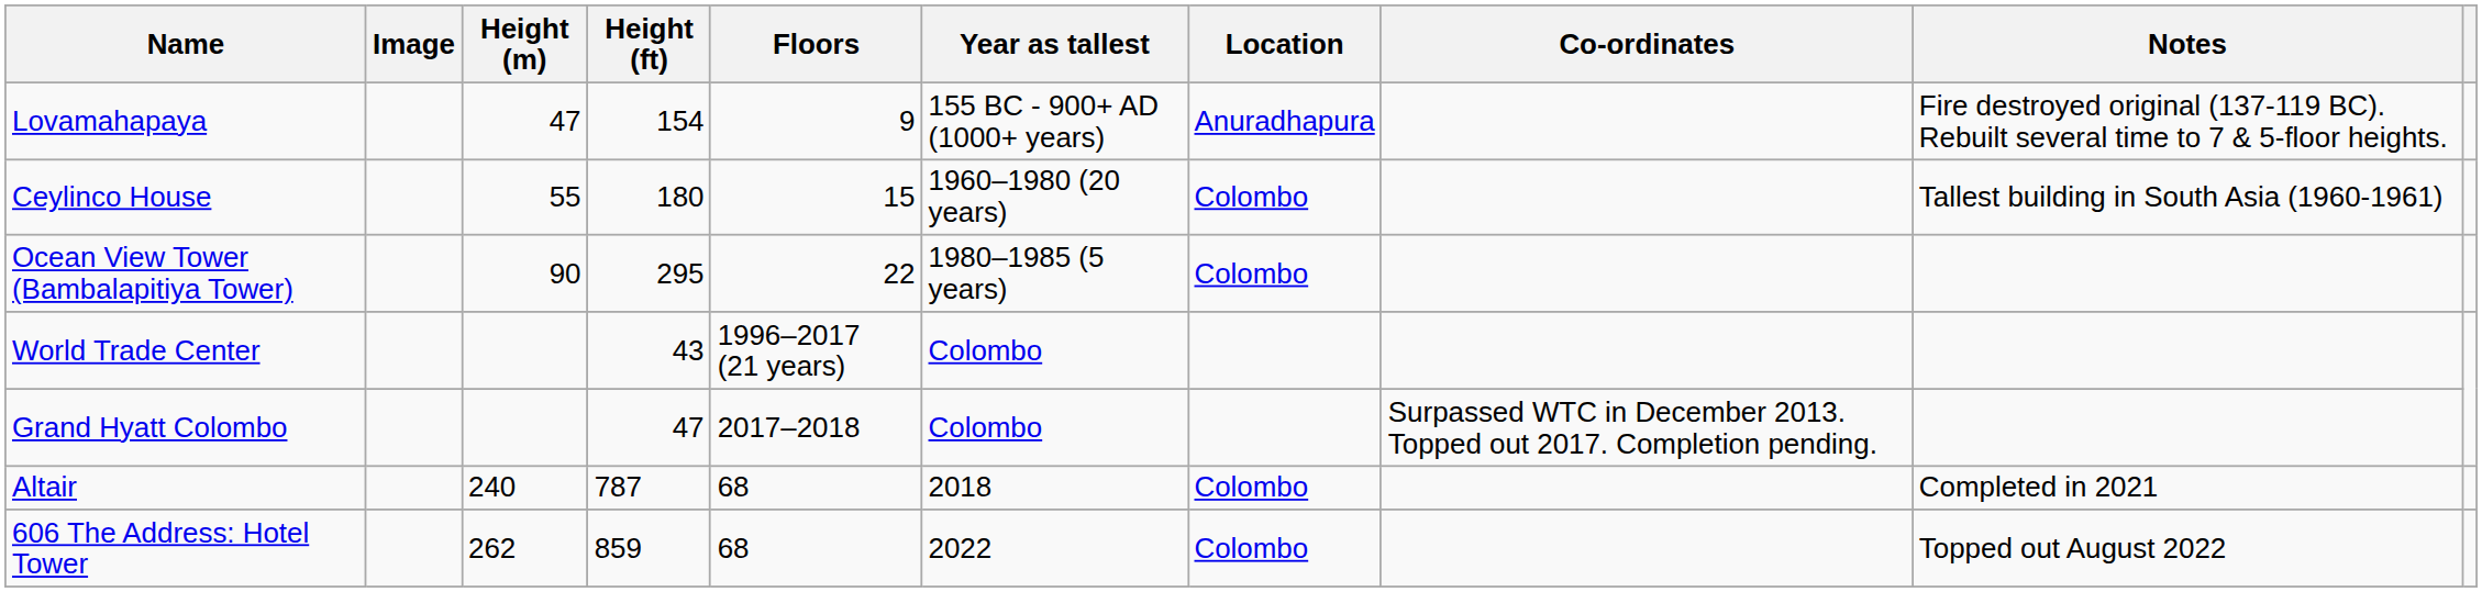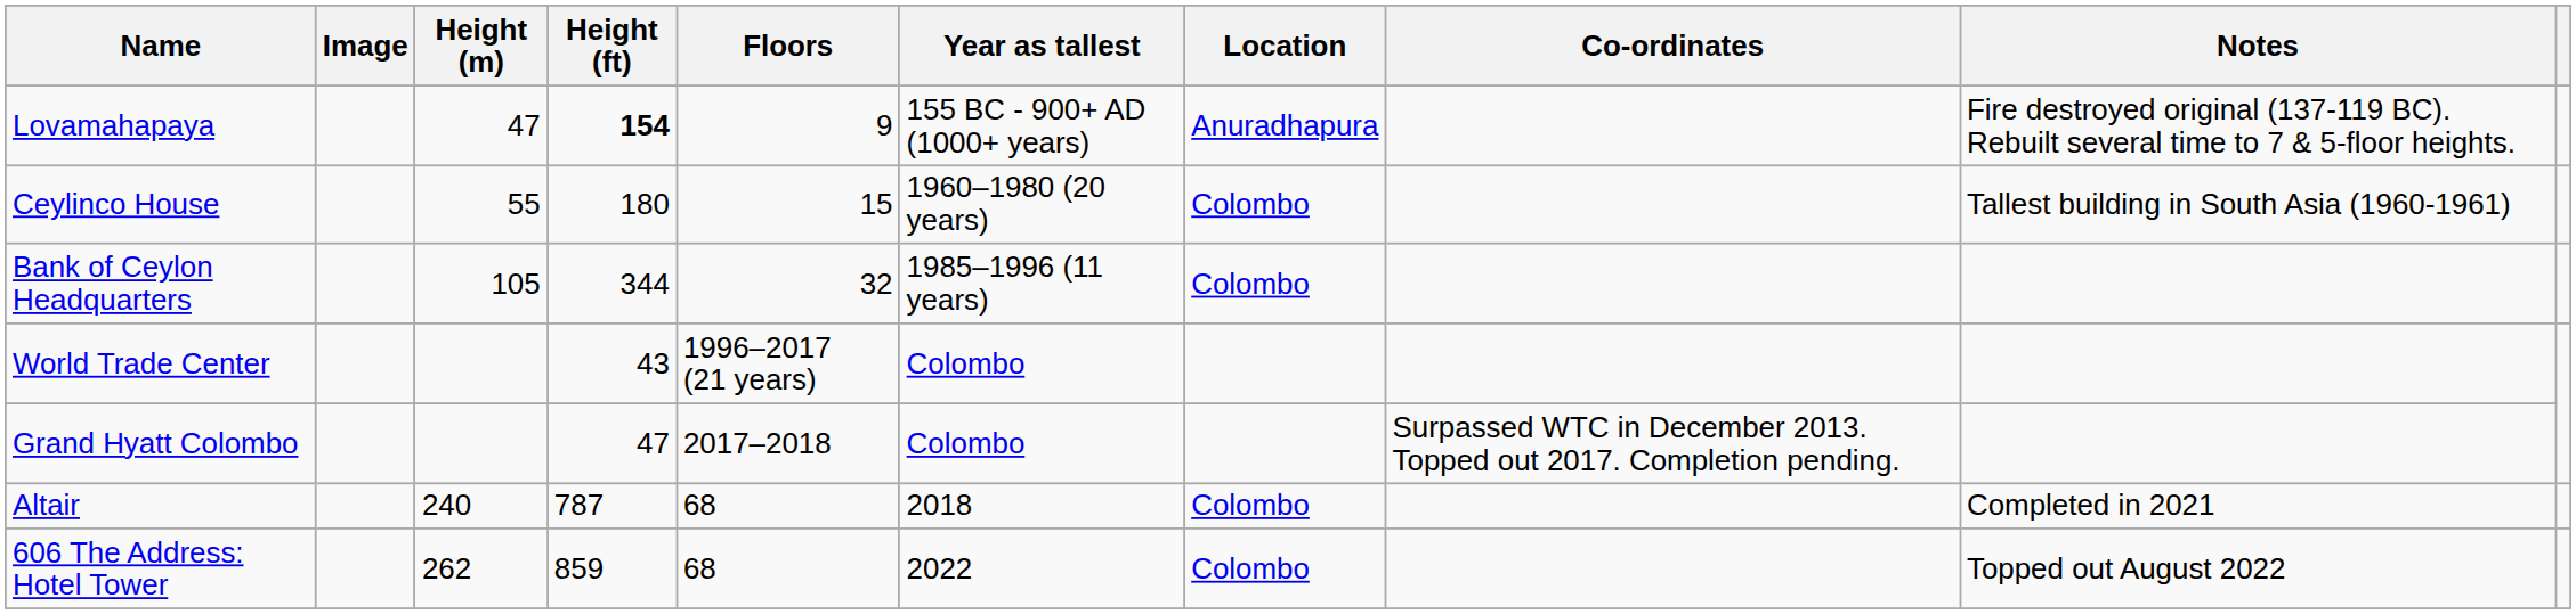Lovamahapaya | Height (ft): normal -> bold
- row: Ocean View Tower (Bambalapitiya Tower) | 90 | 295 | 22 | 1980–1985 (5 years) | Colombo
+ row: Bank of Ceylon Headquarters | 105 | 344 | 32 | 1985–1996 (11 years) | Colombo
